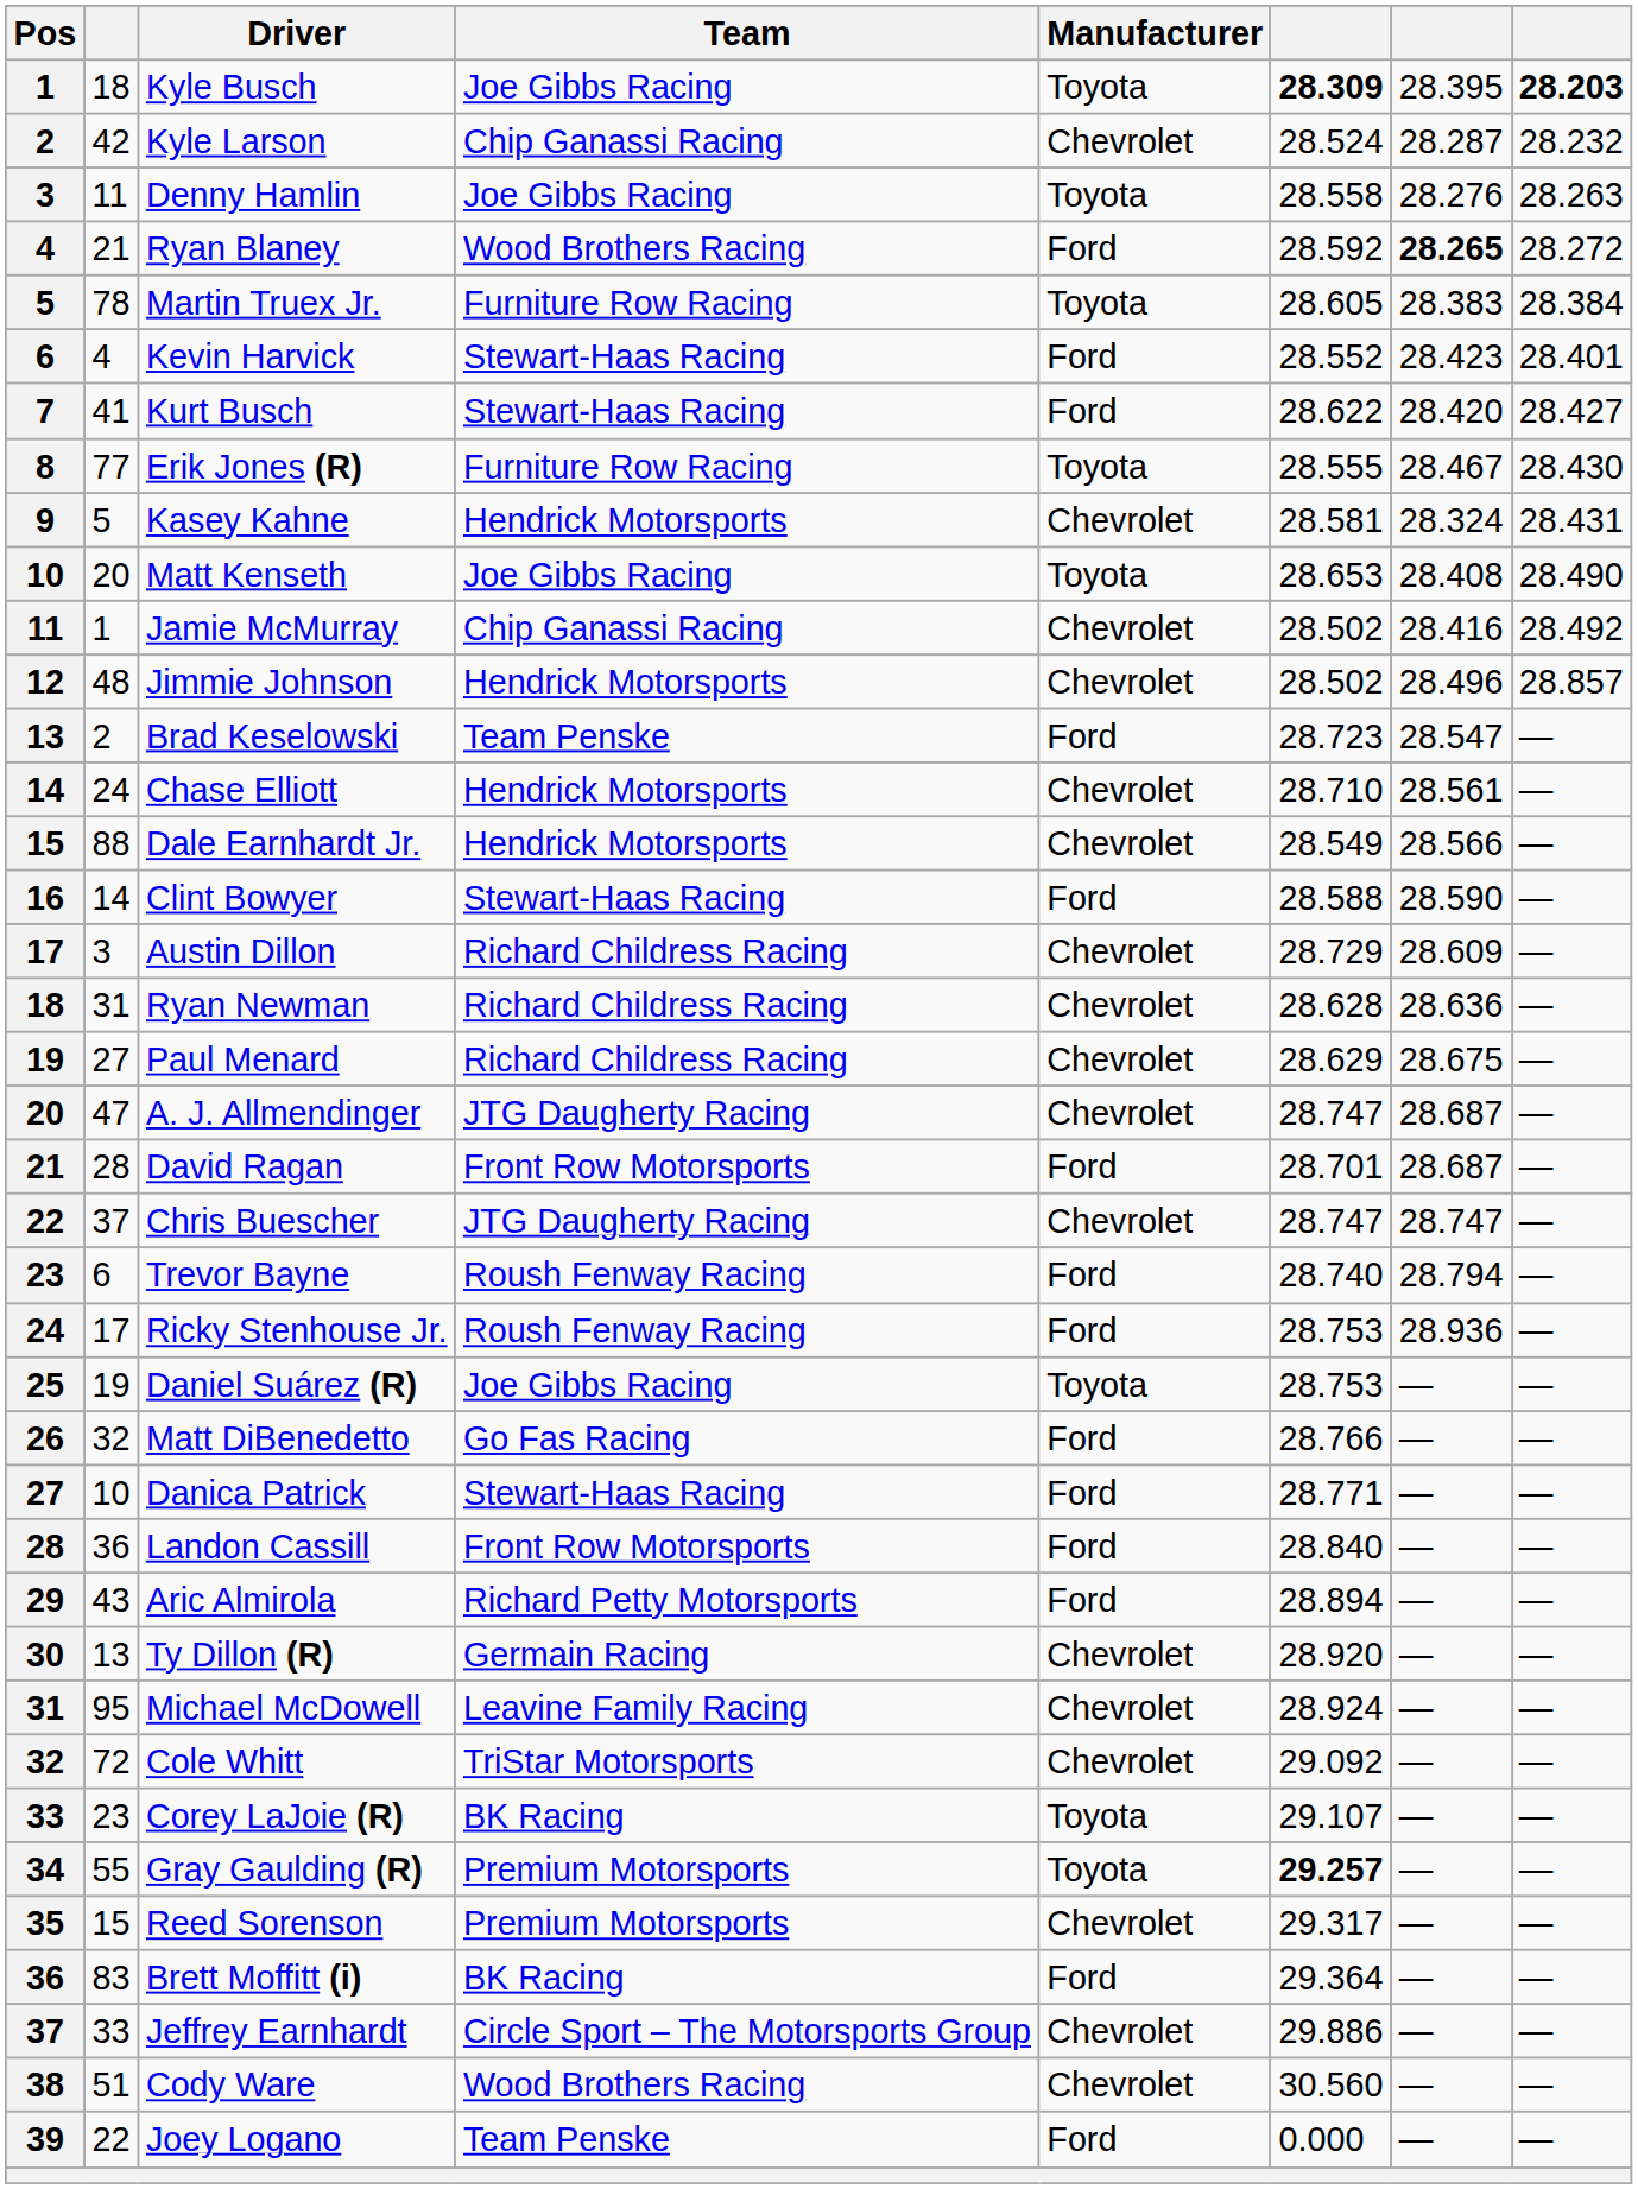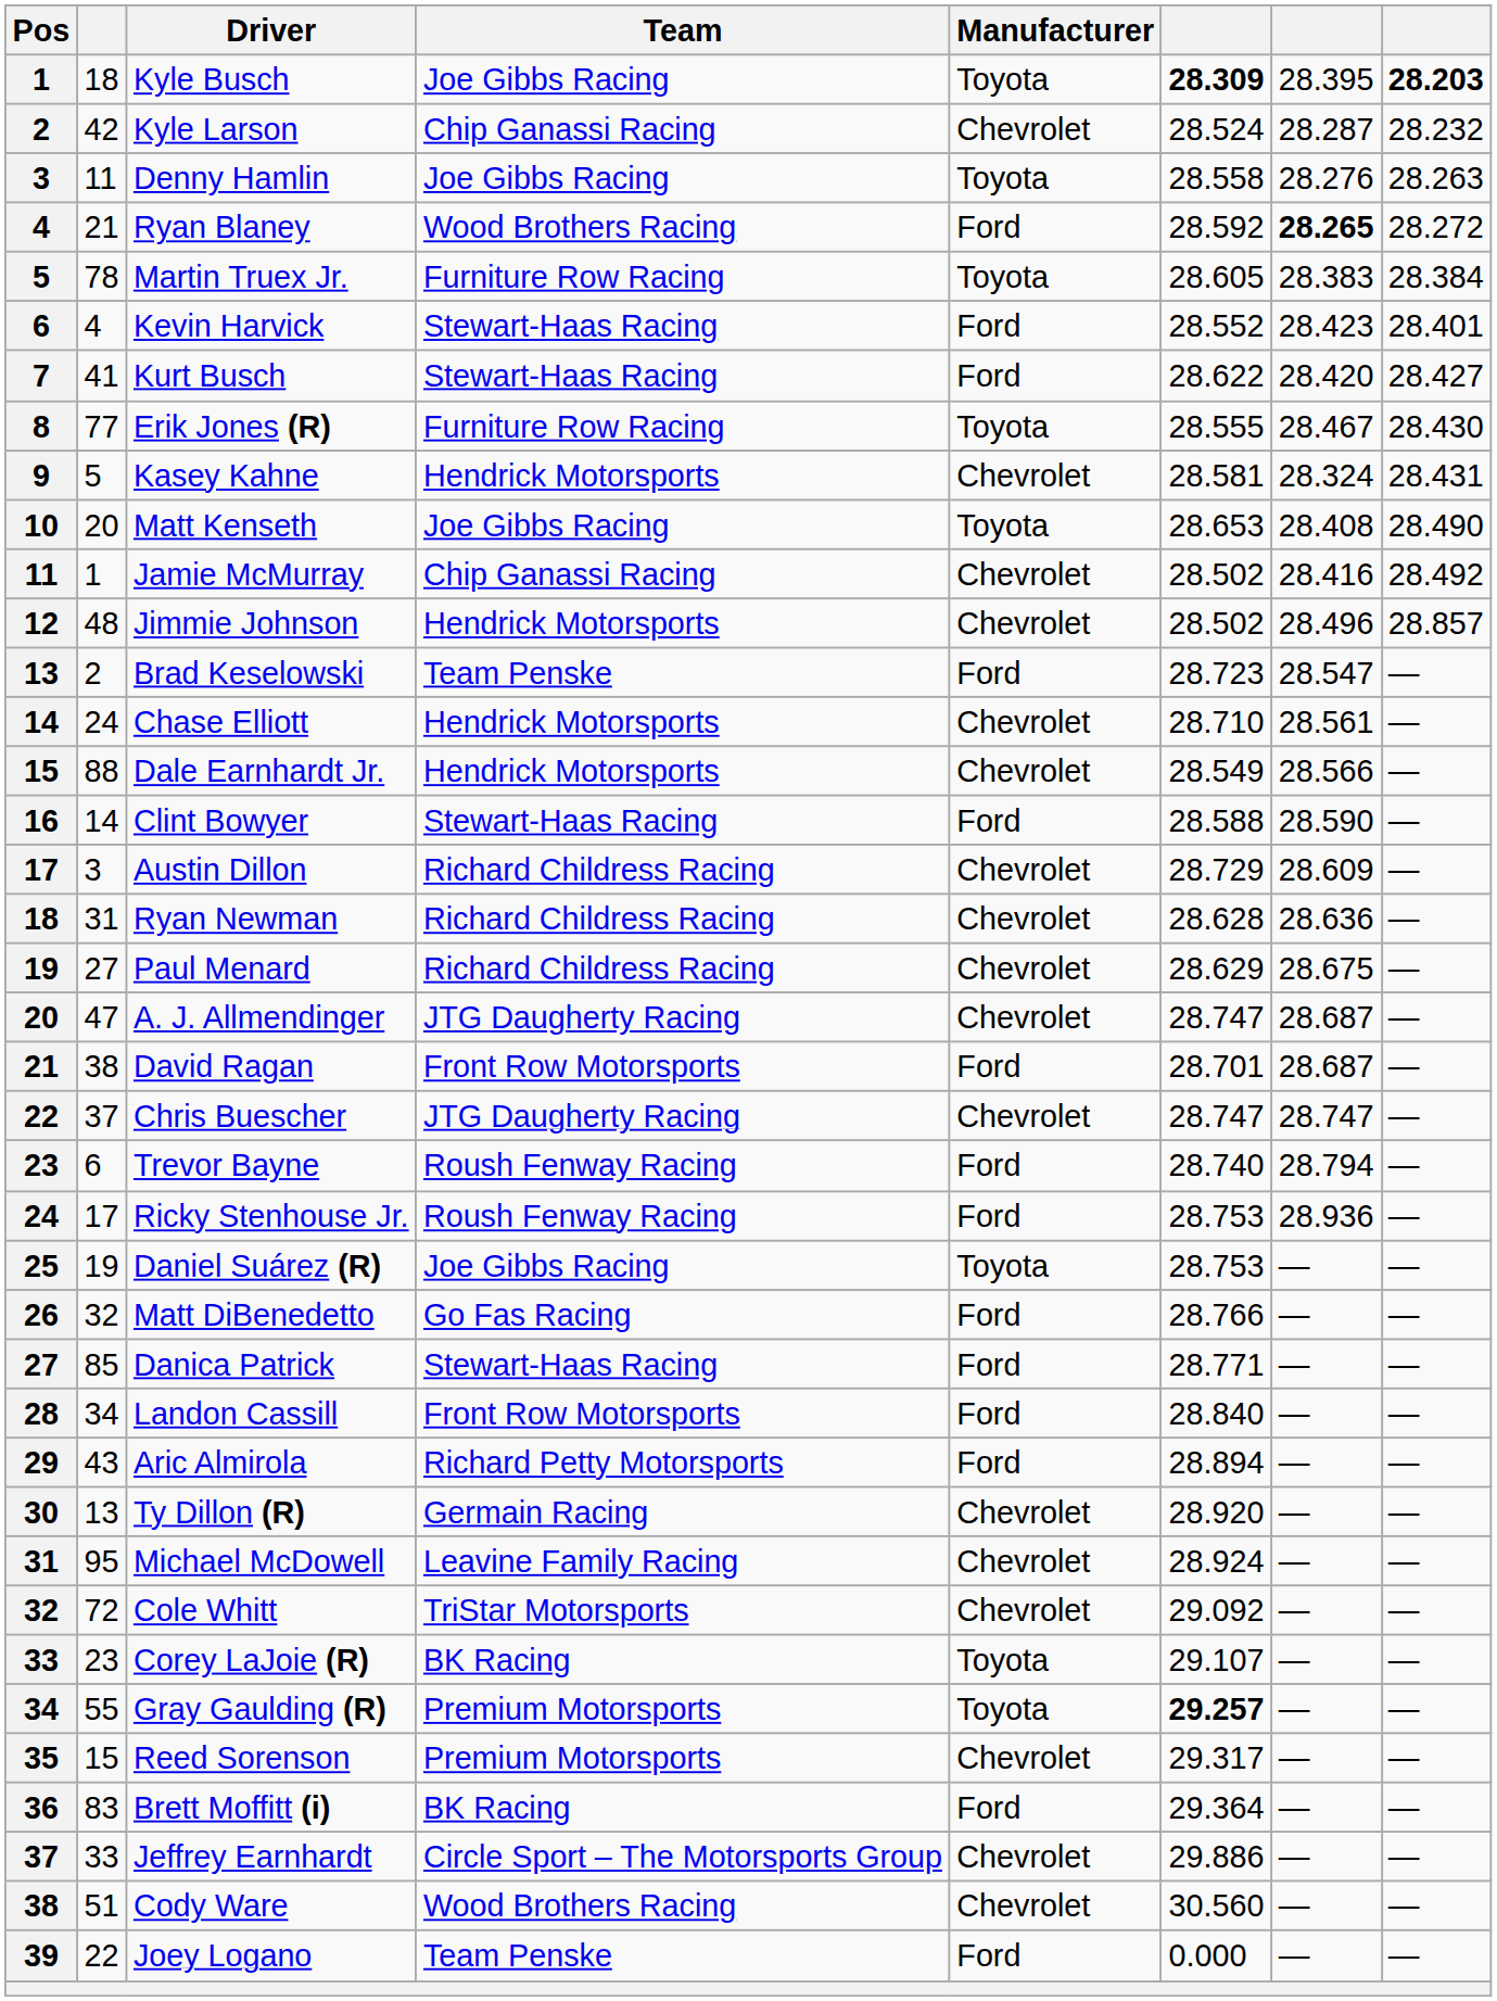David Ragan | column 2: 28 -> 38
Danica Patrick | column 2: 10 -> 85
Landon Cassill | column 2: 36 -> 34
